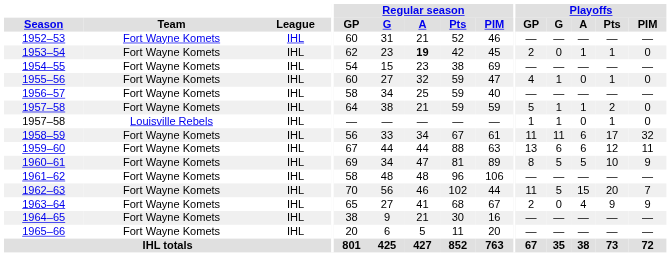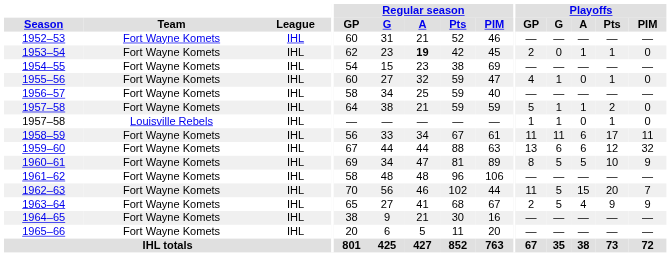1958–59 | Playoffs / PIM: 32 -> 11
1959–60 | Playoffs / PIM: 11 -> 32
1963–64 | Playoffs / G: 0 -> 5
